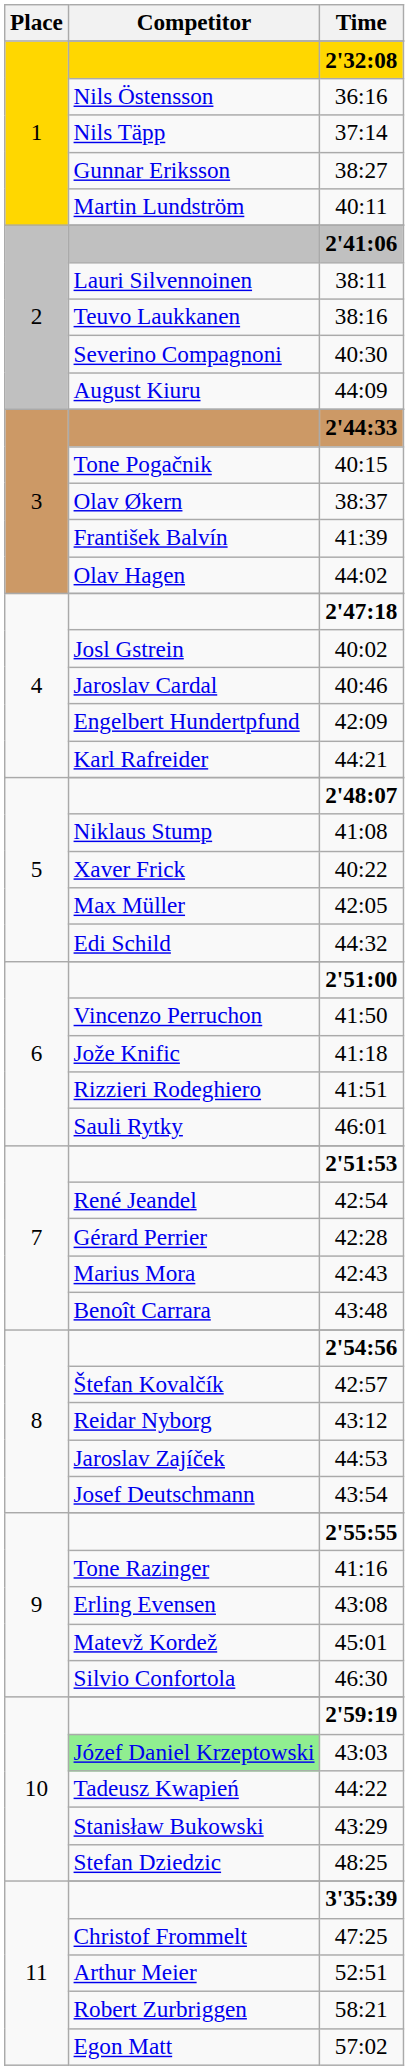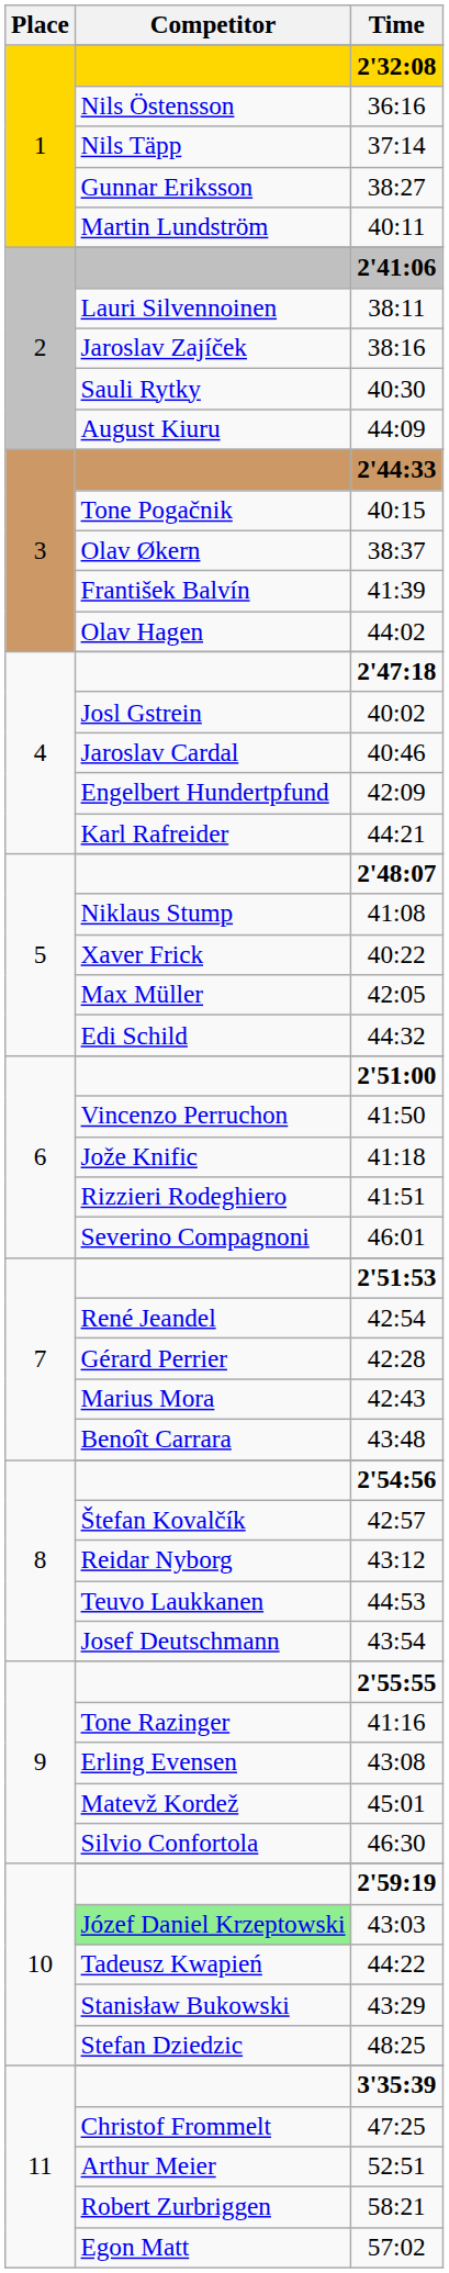38:16 | Competitor: Teuvo Laukkanen -> Jaroslav Zajíček
40:30 | Competitor: Severino Compagnoni -> Sauli Rytky
46:01 | Competitor: Sauli Rytky -> Severino Compagnoni
44:53 | Competitor: Jaroslav Zajíček -> Teuvo Laukkanen
